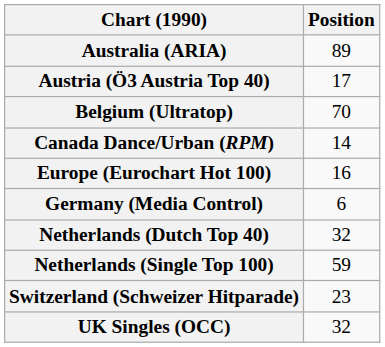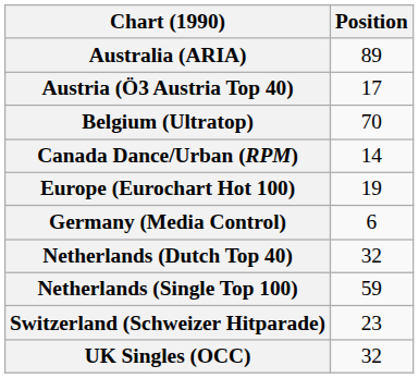Europe (Eurochart Hot 100) | Position: 16 -> 19
